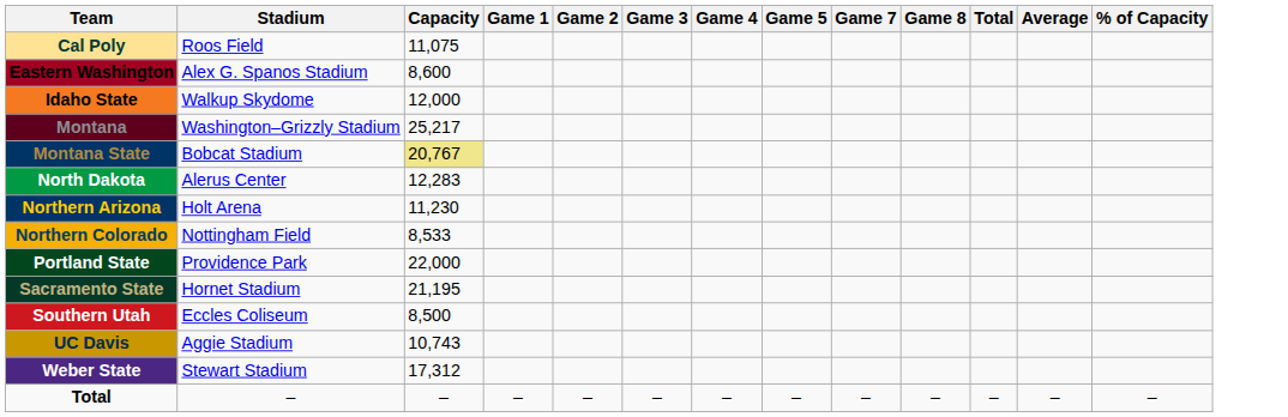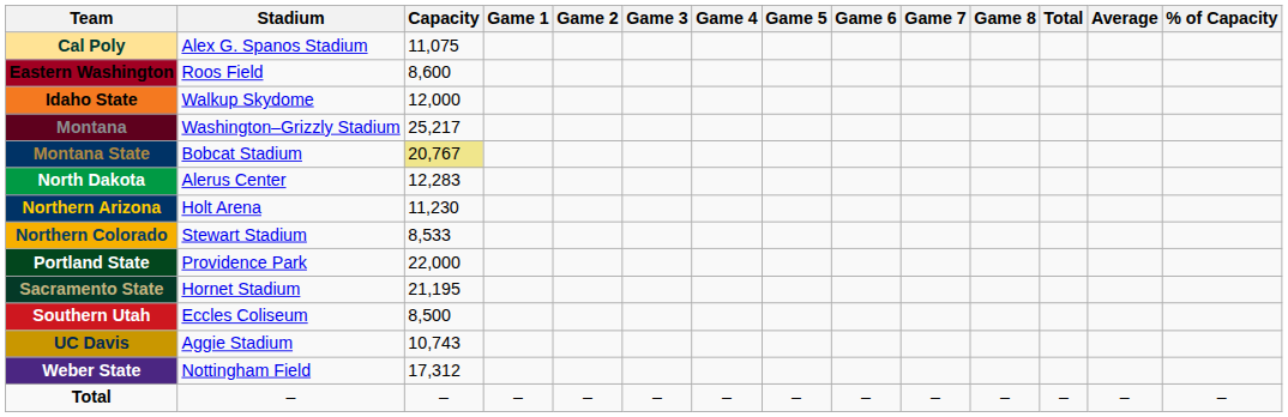+ column: Game 6 | –
Cal Poly | Stadium: Roos Field -> Alex G. Spanos Stadium
Eastern Washington | Stadium: Alex G. Spanos Stadium -> Roos Field
Northern Colorado | Stadium: Nottingham Field -> Stewart Stadium
Weber State | Stadium: Stewart Stadium -> Nottingham Field
